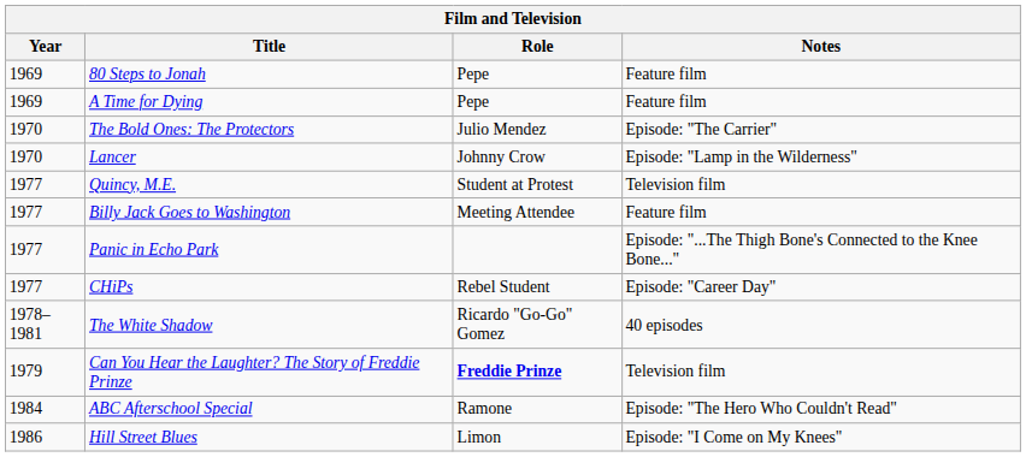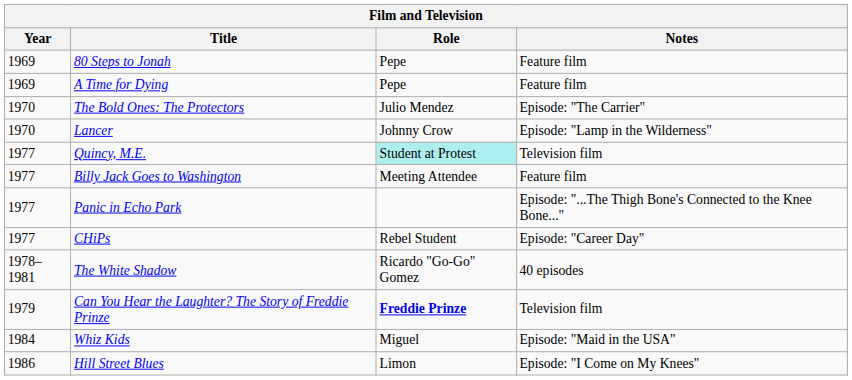Quincy, M.E. | Role: no background -> paleturquoise background
+ row: 1984 | Whiz Kids | Miguel | Episode: "Maid in the USA"
- row: 1984 | ABC Afterschool Special | Ramone | Episode: "The Hero Who Couldn't Read"
